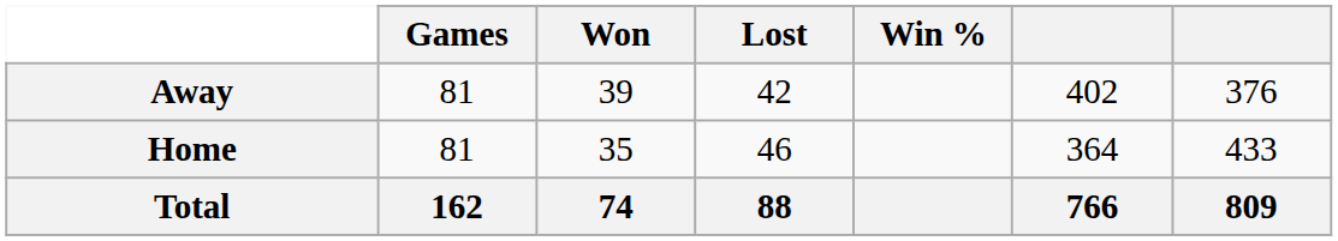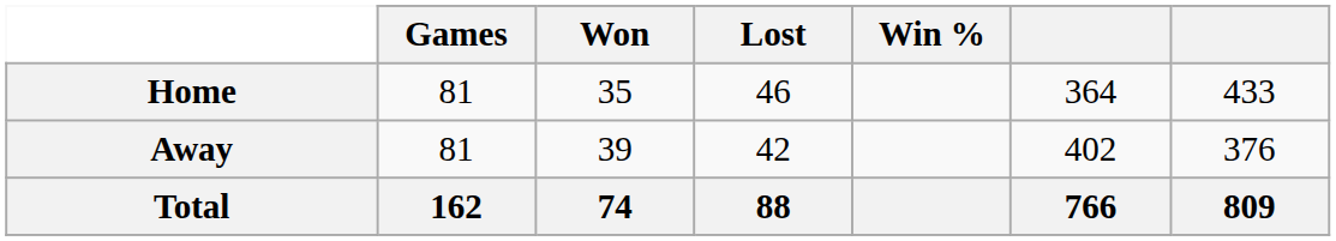rows swapped: Home <-> Away
